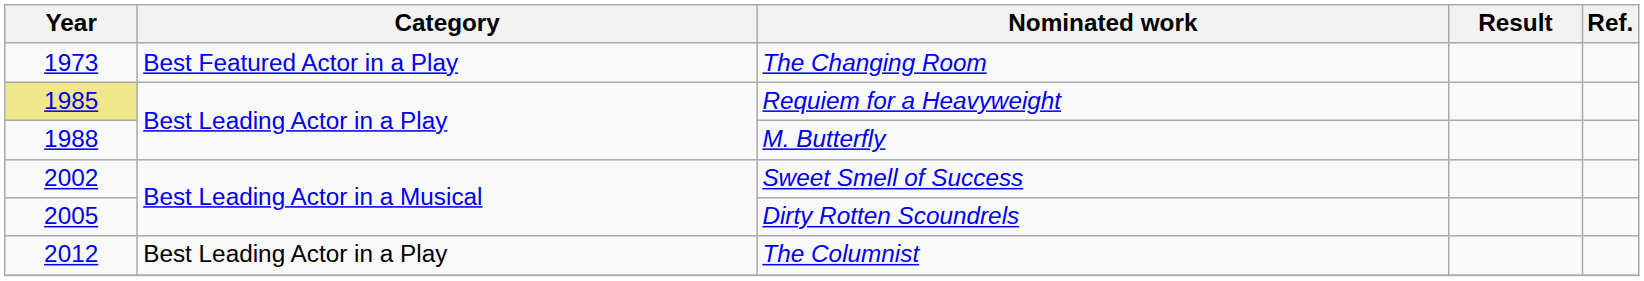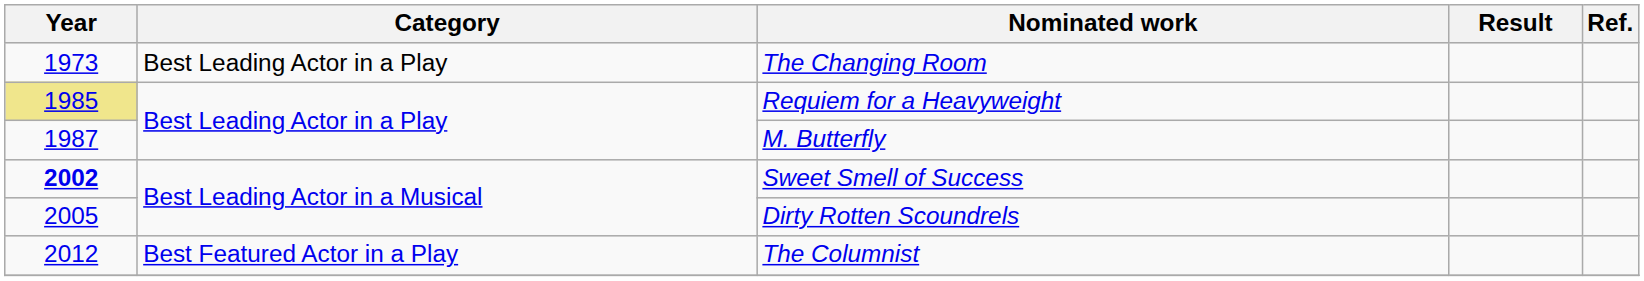The Changing Room | Category: Best Featured Actor in a Play -> Best Leading Actor in a Play
M. Butterfly | Year: 1988 -> 1987
Sweet Smell of Success | Year: normal -> bold
The Columnist | Category: Best Leading Actor in a Play -> Best Featured Actor in a Play
